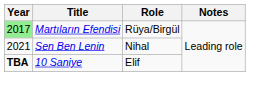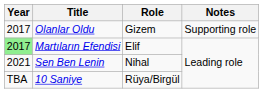+ row: 2017 | Olanlar Oldu | Gizem | Supporting role
Martıların Efendisi | Role: Rüya/Birgül -> Elif
10 Saniye | Year: bold -> normal
10 Saniye | Role: Elif -> Rüya/Birgül
